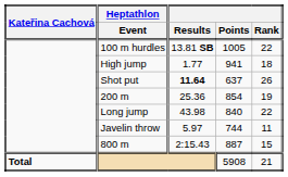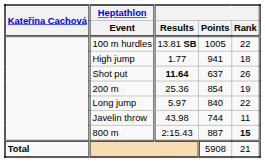Long jump | Results: 43.98 -> 5.97
Javelin throw | Results: 5.97 -> 43.98
800 m | Rank: normal -> bold
